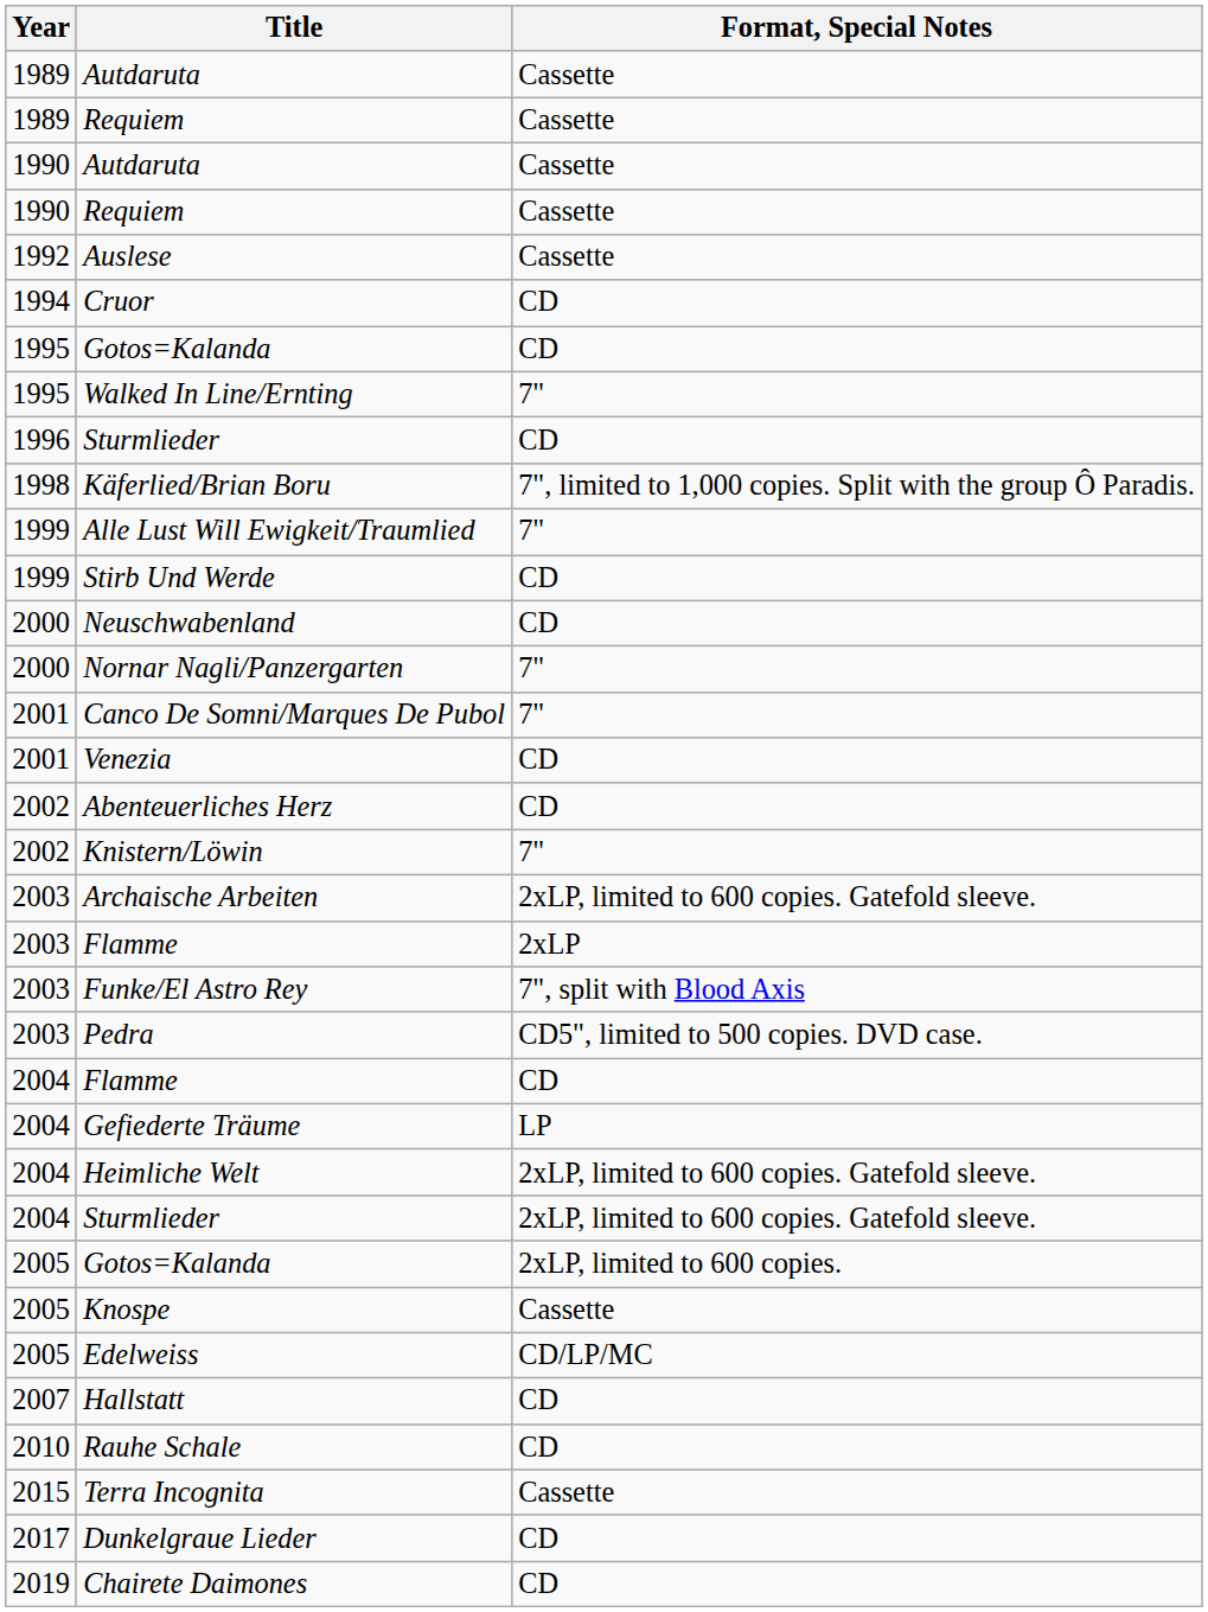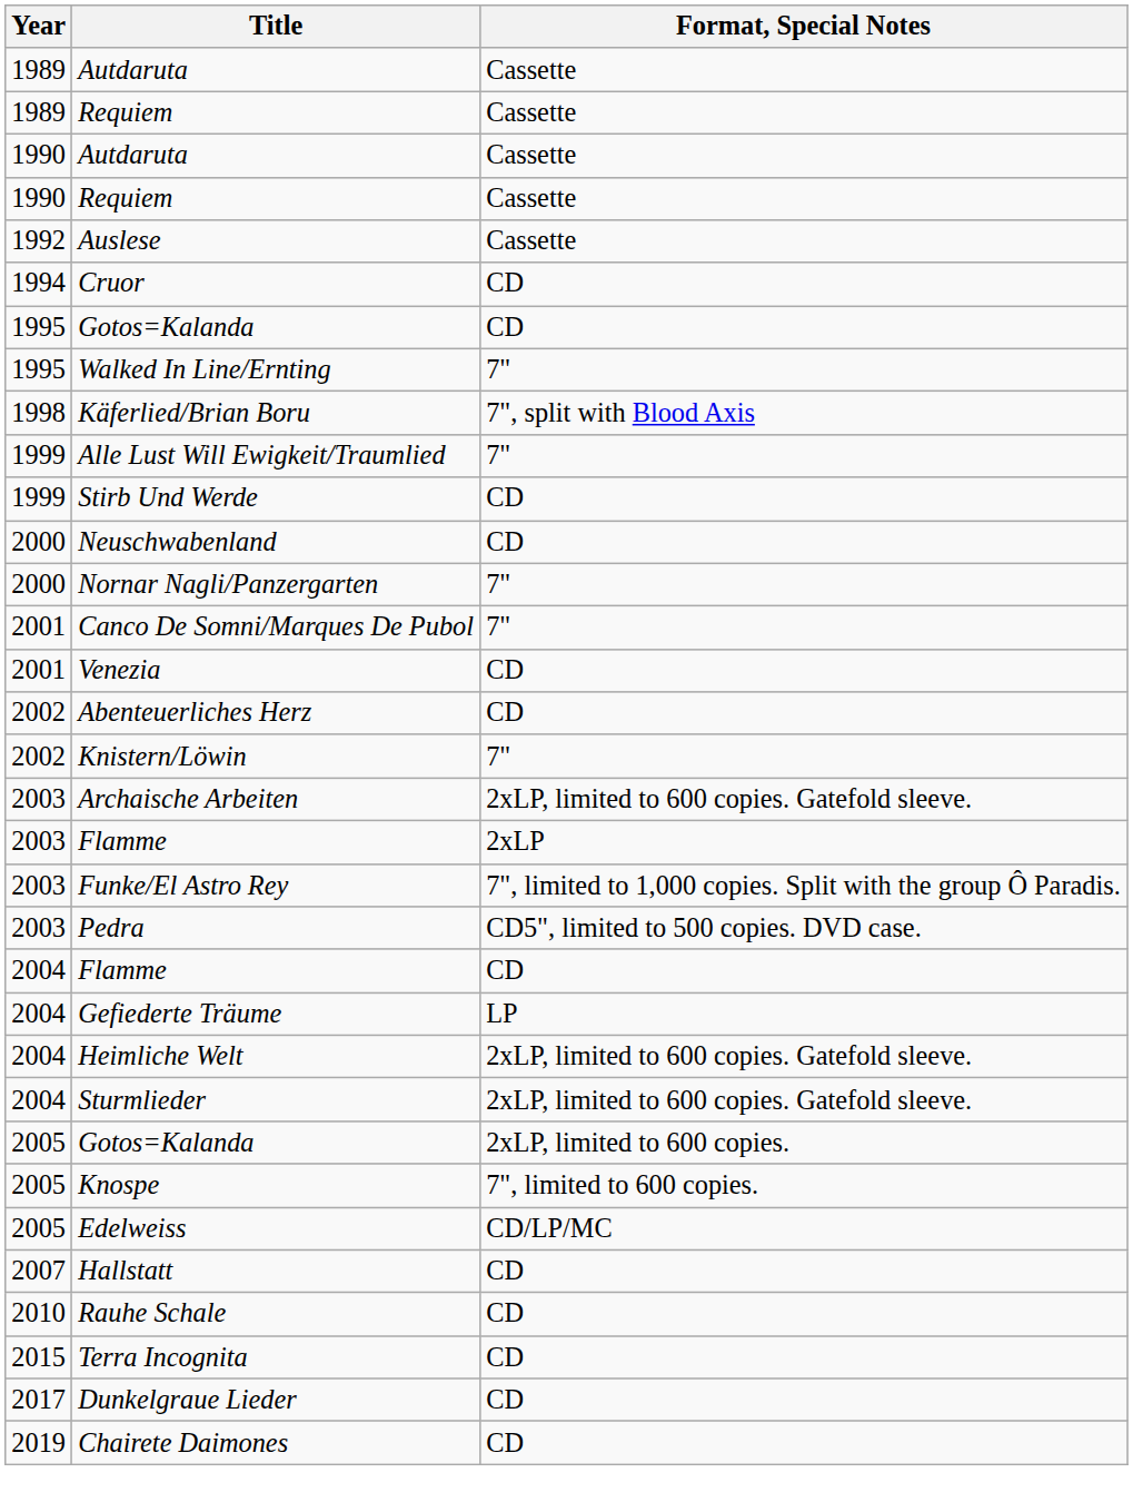- row: 1996 | Sturmlieder | CD
Käferlied/Brian Boru | Format, Special Notes: 7", limited to 1,000 copies. Split with the group Ô Paradis. -> 7", split with Blood Axis
Funke/El Astro Rey | Format, Special Notes: 7", split with Blood Axis -> 7", limited to 1,000 copies. Split with the group Ô Paradis.
Knospe | Format, Special Notes: Cassette -> 7", limited to 600 copies.
Terra Incognita | Format, Special Notes: Cassette -> CD
